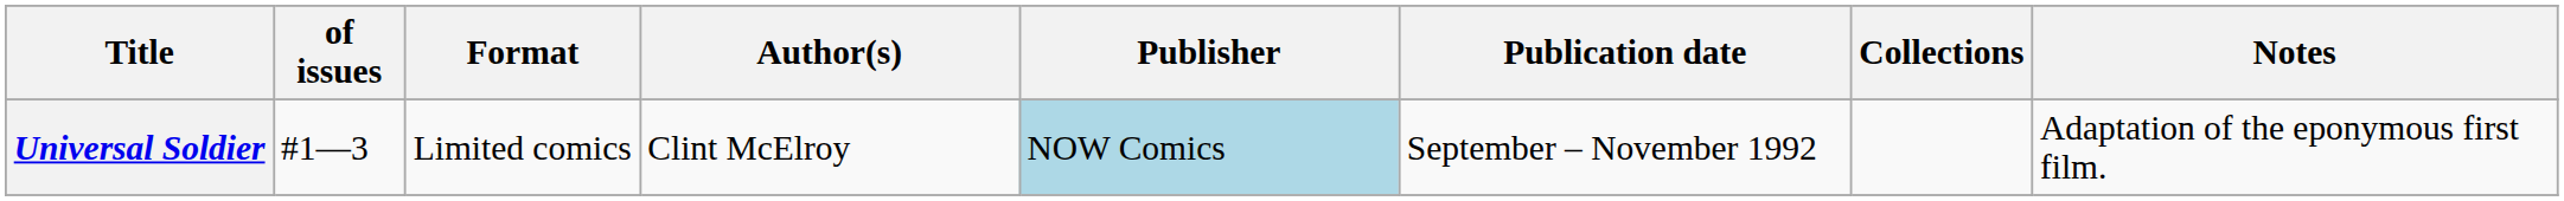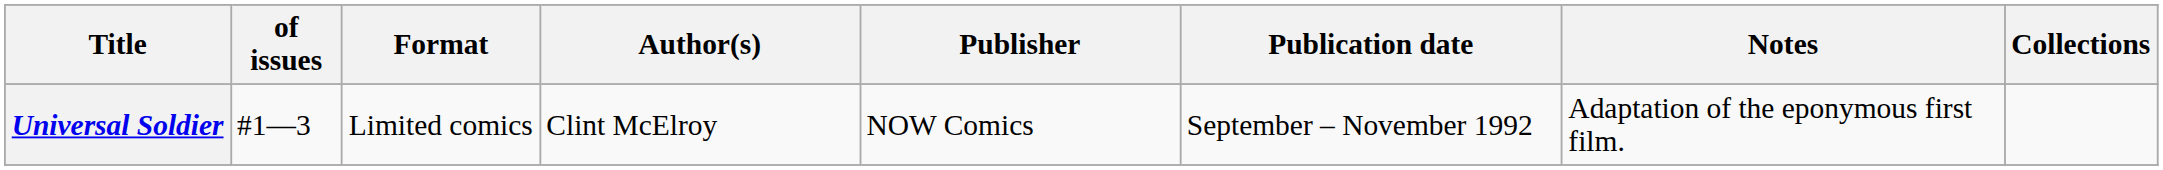columns swapped: Notes <-> Collections
Universal Soldier | Publisher: lightblue background -> no background
